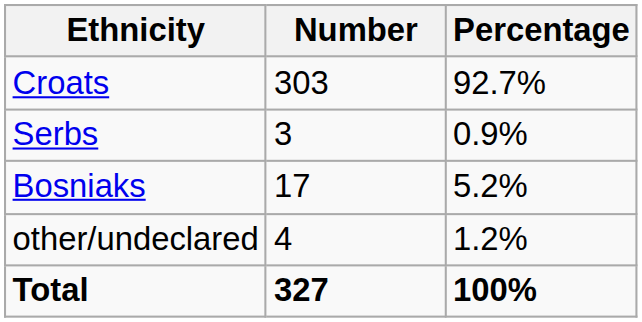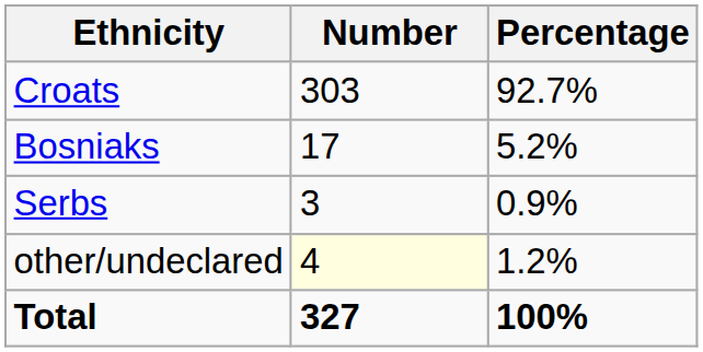rows swapped: Bosniaks <-> Serbs
other/undeclared | Number: no background -> lightyellow background
